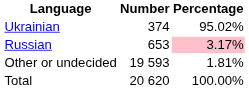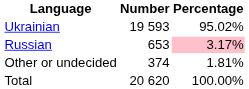Ukrainian | Number: 374 -> 19 593
Other or undecided | Number: 19 593 -> 374
